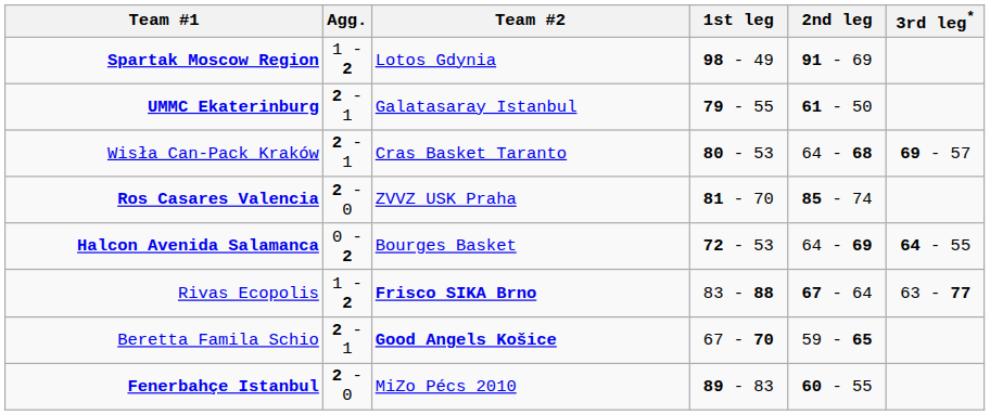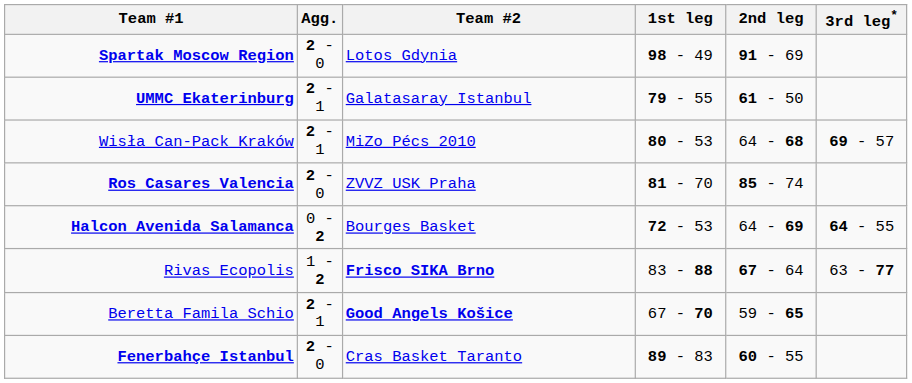Spartak Moscow Region | Agg.: 1 - 2 -> 2 - 0
Wisła Can-Pack Kraków | Team #2: Cras Basket Taranto -> MiZo Pécs 2010
Fenerbahçe Istanbul | Team #2: MiZo Pécs 2010 -> Cras Basket Taranto
